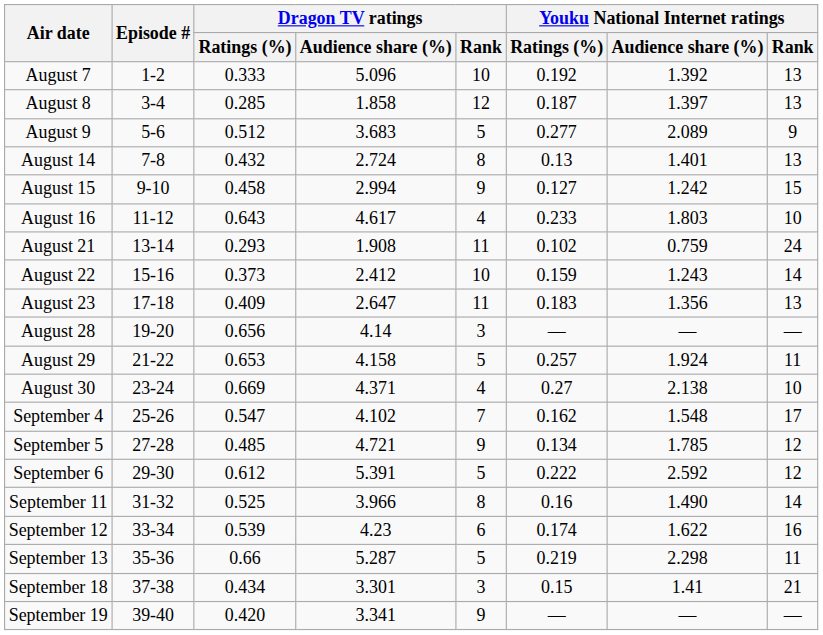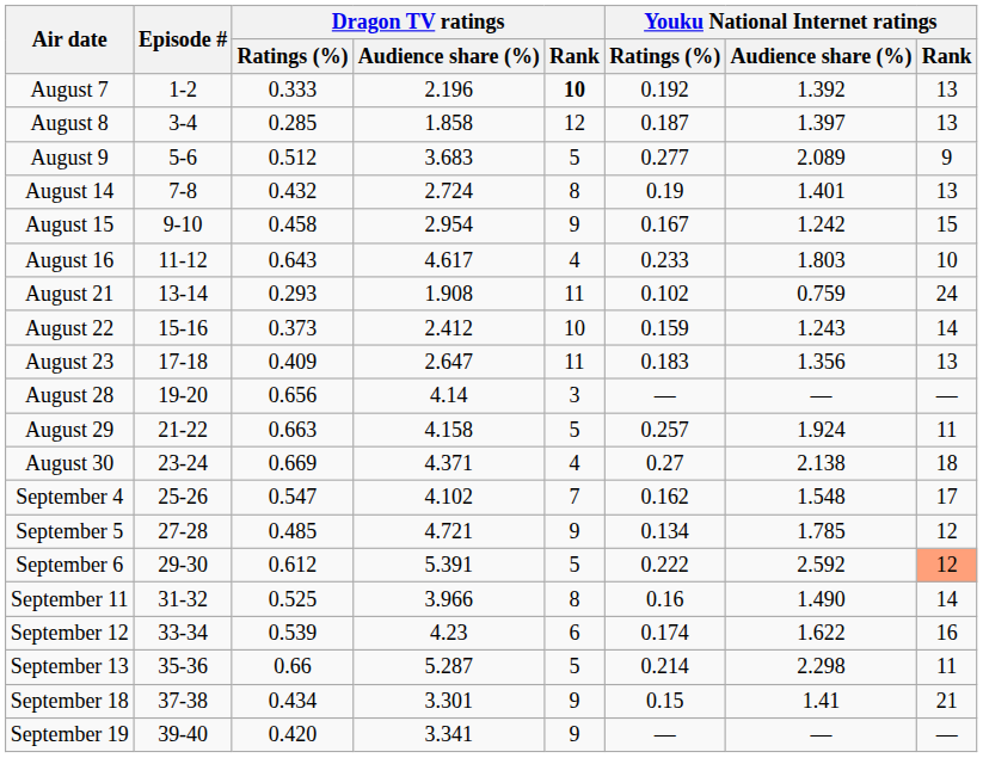August 7 | Dragon TV ratings / Audience share (%): 5.096 -> 2.196
August 7 | Dragon TV ratings / Rank: normal -> bold
August 14 | Youku National Internet ratings / Ratings (%): 0.13 -> 0.19
August 15 | Dragon TV ratings / Audience share (%): 2.994 -> 2.954
August 15 | Youku National Internet ratings / Ratings (%): 0.127 -> 0.167
August 29 | Dragon TV ratings / Ratings (%): 0.653 -> 0.663
August 30 | Youku National Internet ratings / Rank: 10 -> 18
September 6 | Youku National Internet ratings / Rank: no background -> lightsalmon background
September 13 | Youku National Internet ratings / Ratings (%): 0.219 -> 0.214
September 18 | Dragon TV ratings / Rank: 3 -> 9
